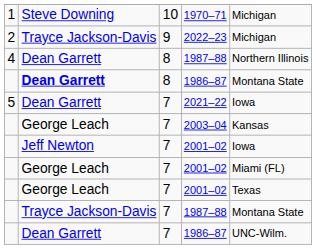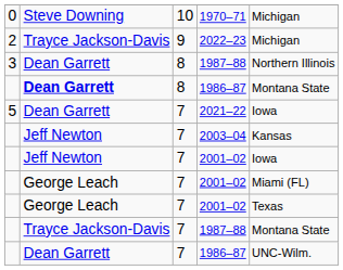1970–71 | column 1: 1 -> 0
8 / 1987–88 | column 1: 4 -> 3
2003–04 | column 2: George Leach -> Jeff Newton
